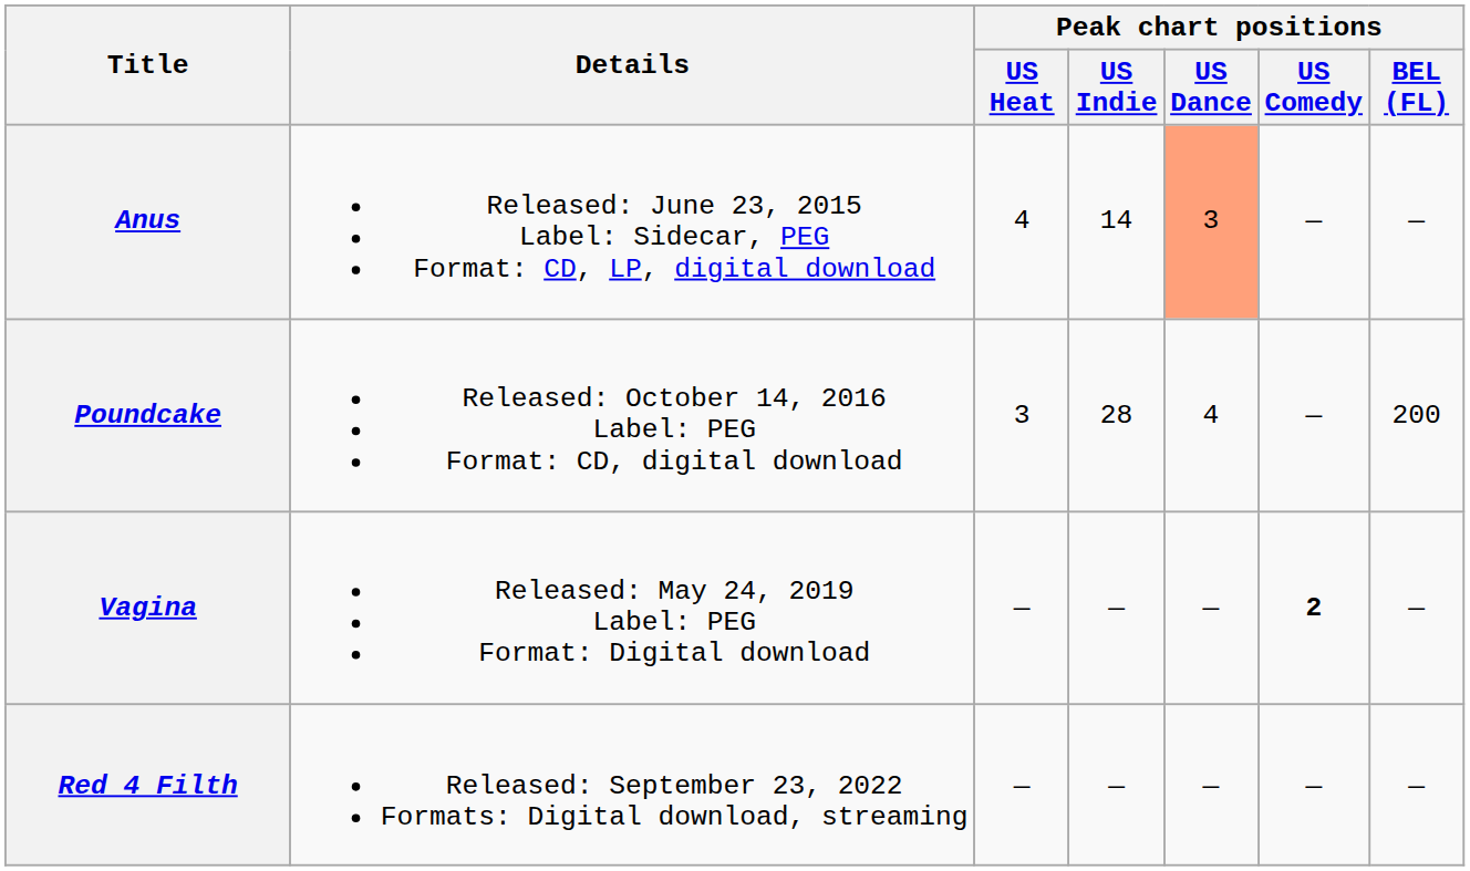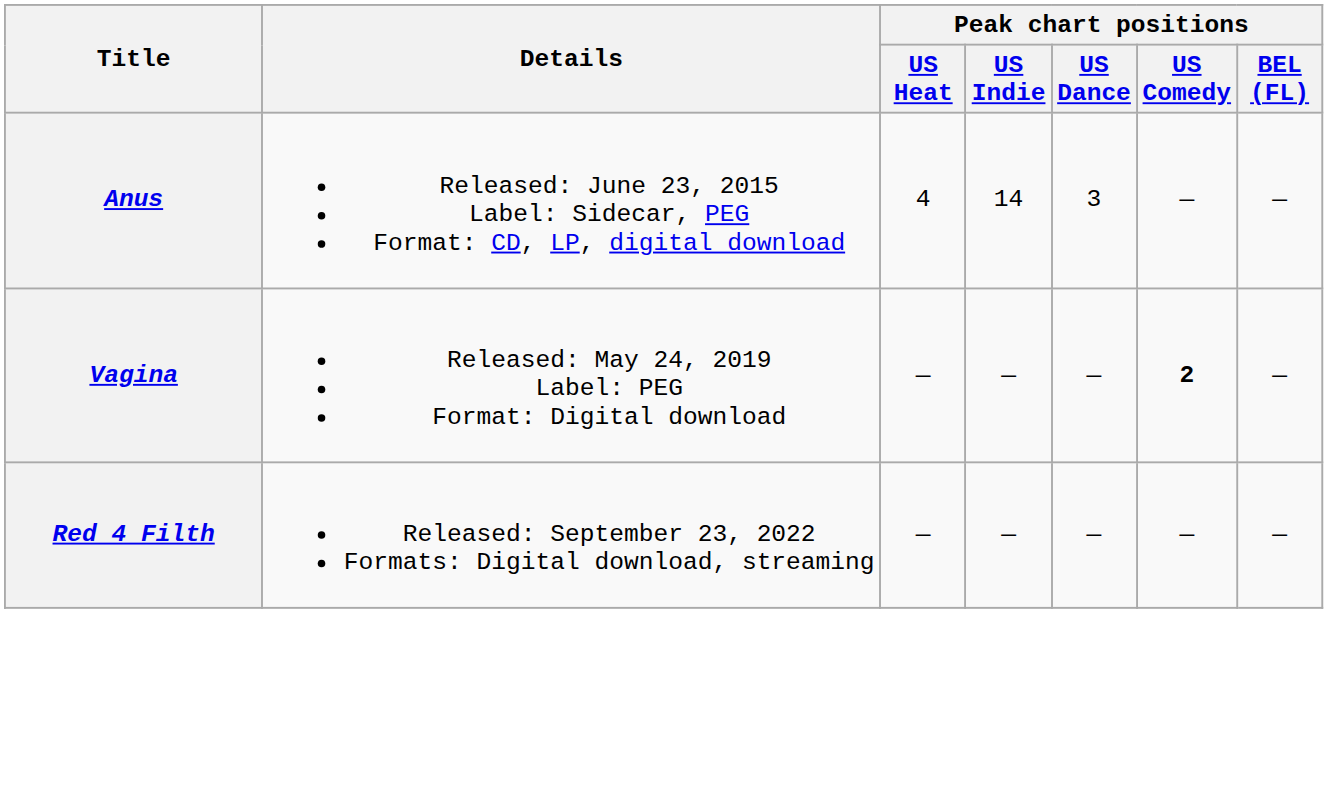Anus | Peak chart positions / US Dance: lightsalmon background -> no background
- row: Poundcake | Released: October 14, 2016 Label: PEG Format: CD, digital download | 3 | 28 | 4 | — | 200
